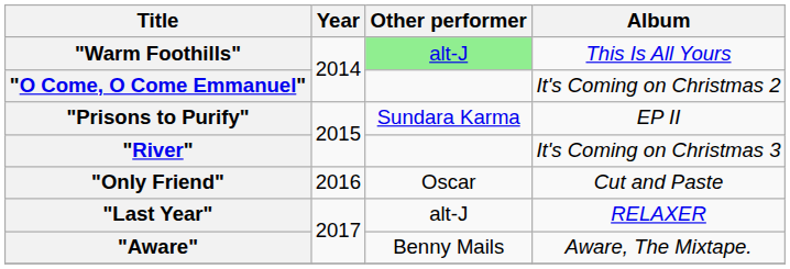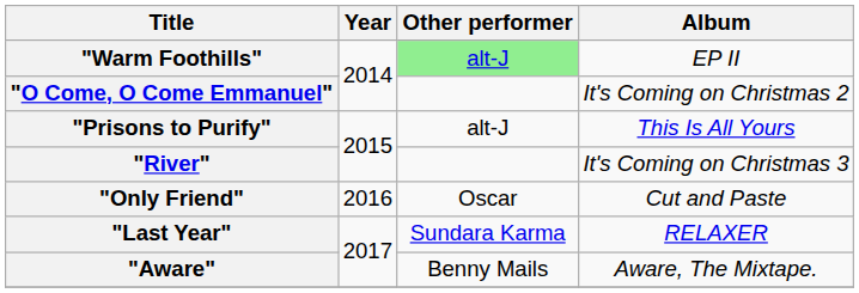"Warm Foothills" | Album: This Is All Yours -> EP II
"Prisons to Purify" | Other performer: Sundara Karma -> alt-J
"Prisons to Purify" | Album: EP II -> This Is All Yours
"Last Year" | Other performer: alt-J -> Sundara Karma
